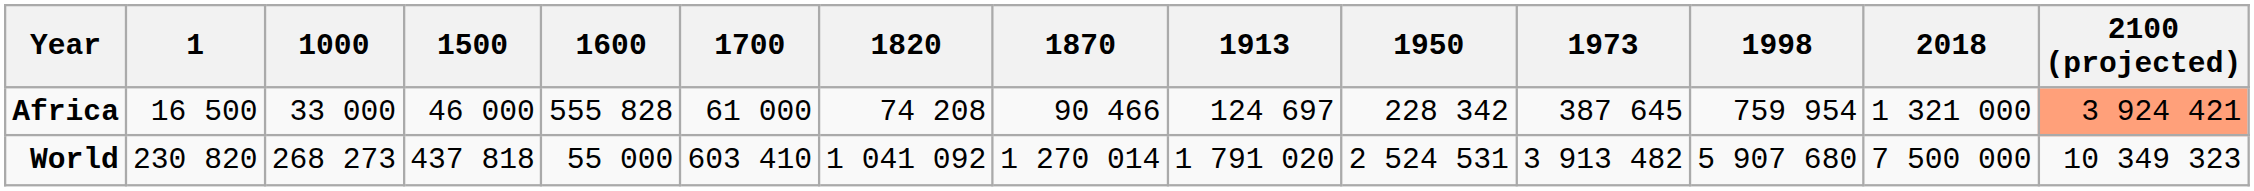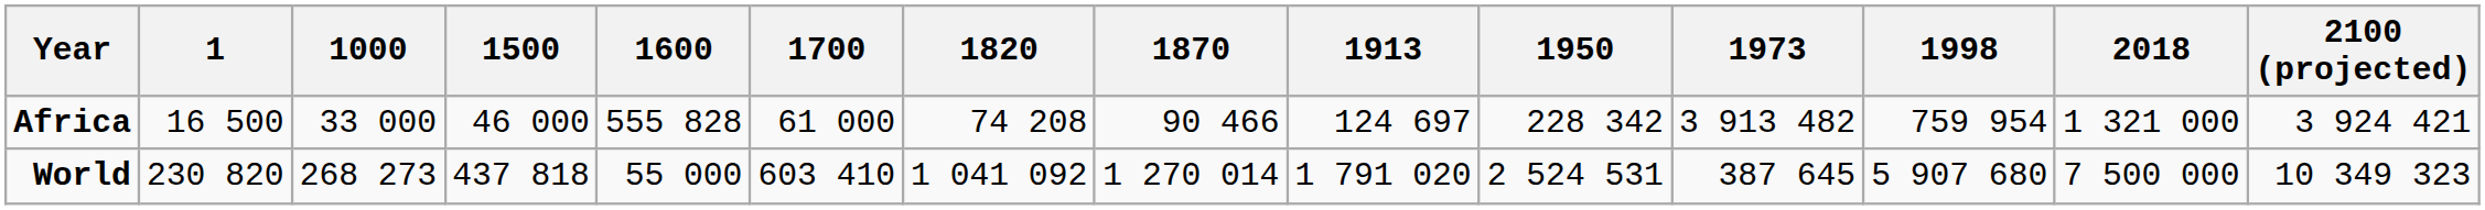Africa | 1973: 387 645 -> 3 913 482
Africa | 2100 (projected): lightsalmon background -> no background
World | 1973: 3 913 482 -> 387 645
